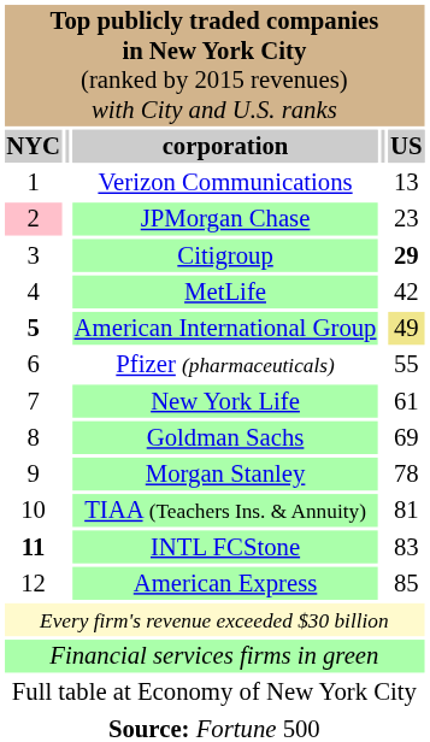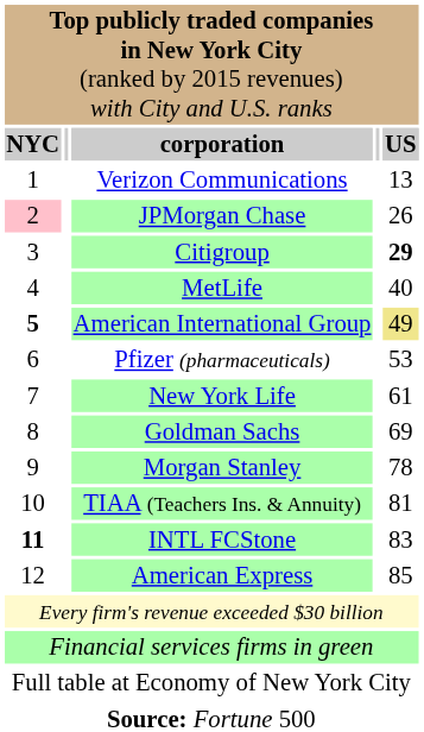JPMorgan Chase | column 5: 23 -> 26
MetLife | column 5: 42 -> 40
Pfizer (pharmaceuticals) | column 5: 55 -> 53
